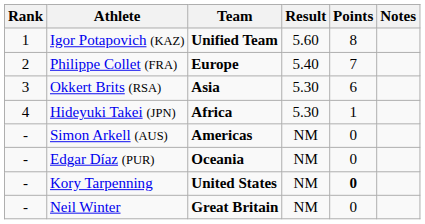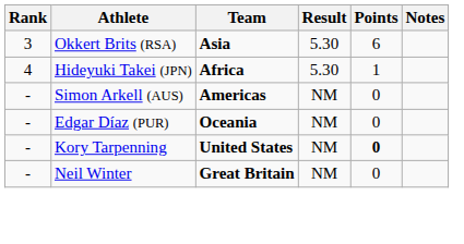- row: 1 | Igor Potapovich (KAZ) | Unified Team | 5.60 | 8
- row: 2 | Philippe Collet (FRA) | Europe | 5.40 | 7
